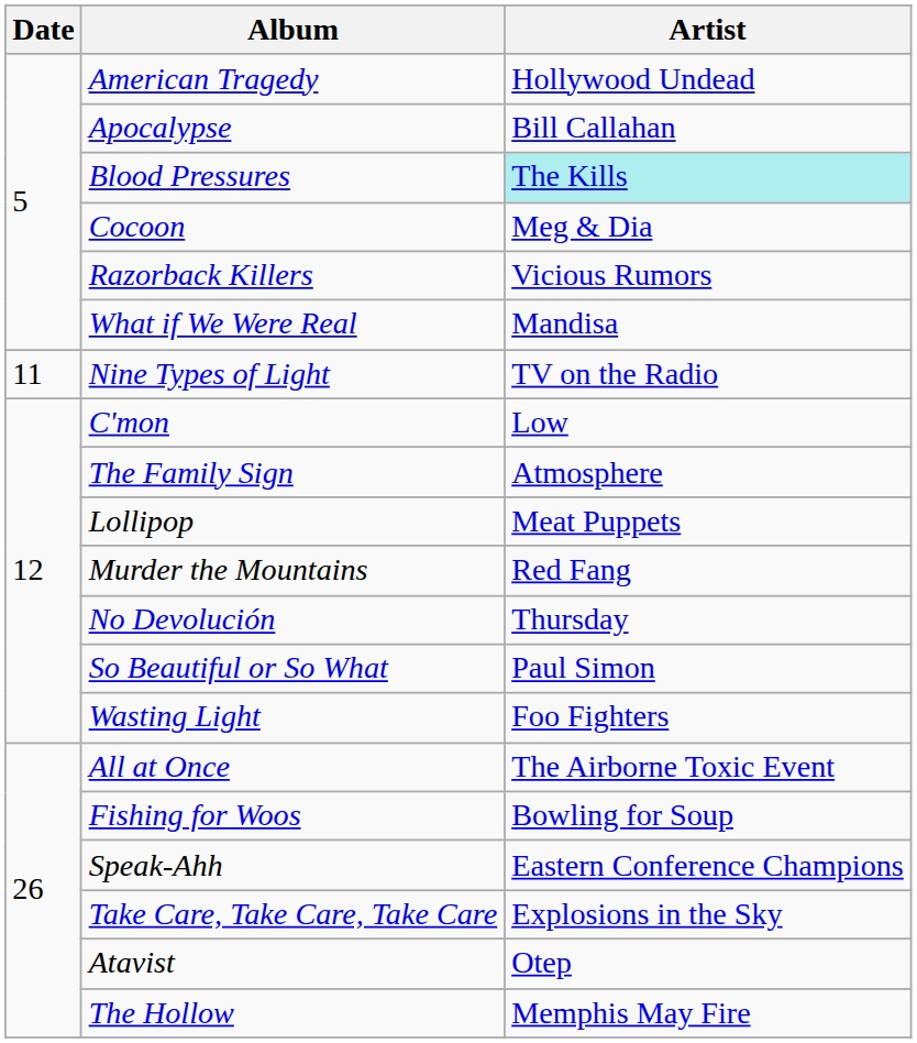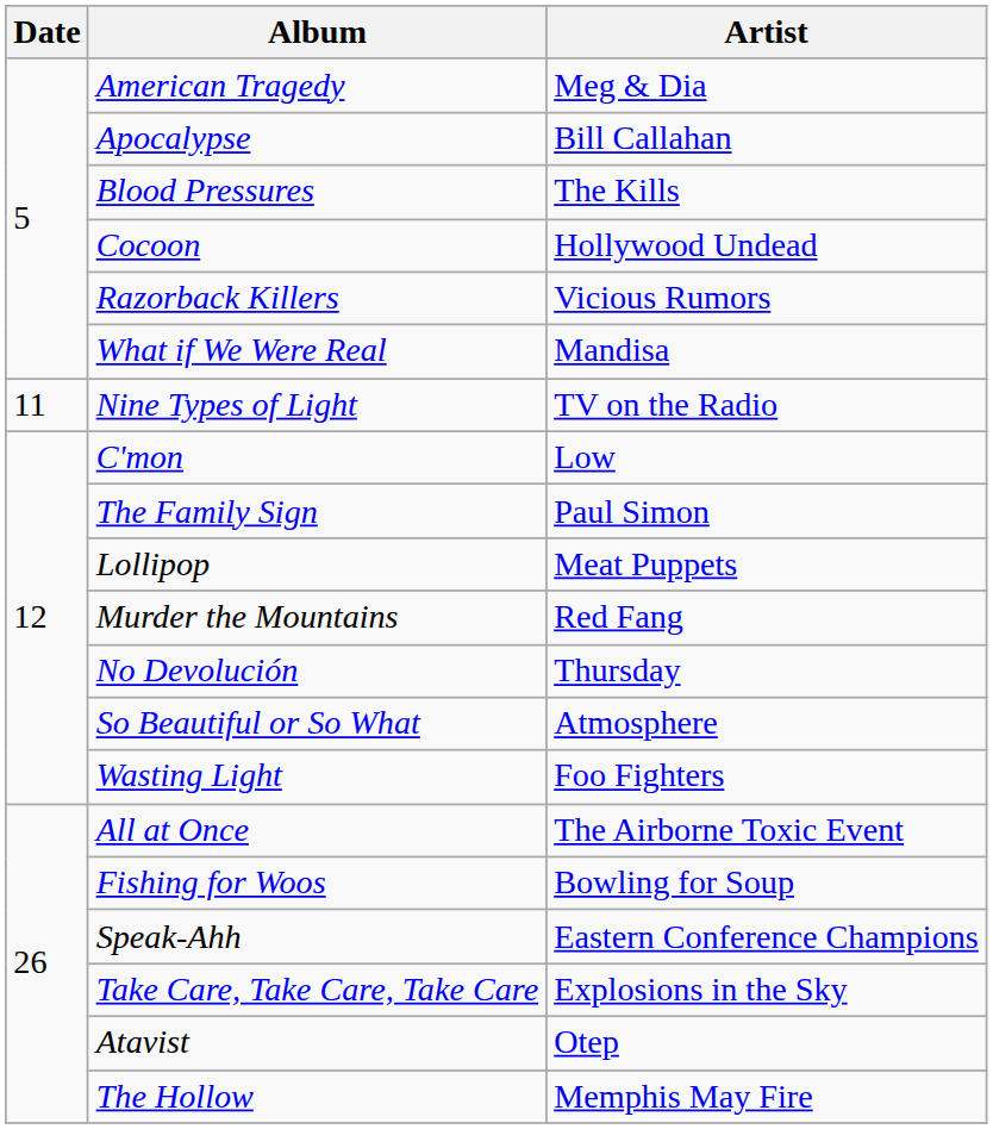American Tragedy | Artist: Hollywood Undead -> Meg & Dia
Blood Pressures | Artist: paleturquoise background -> no background
Cocoon | Artist: Meg & Dia -> Hollywood Undead
The Family Sign | Artist: Atmosphere -> Paul Simon
So Beautiful or So What | Artist: Paul Simon -> Atmosphere
